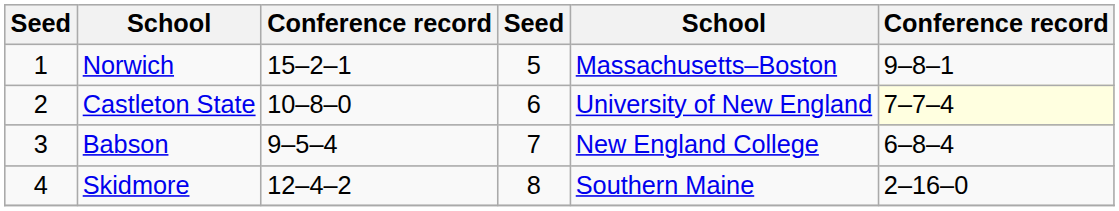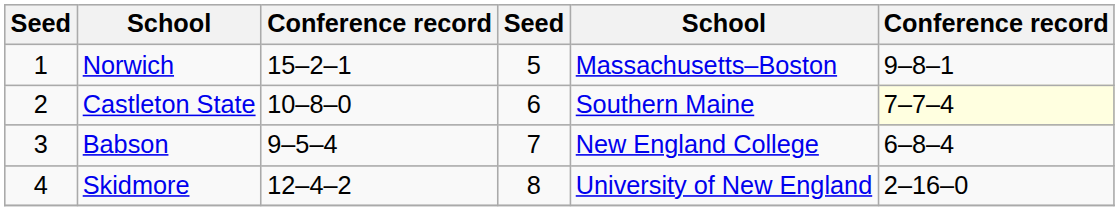Castleton State | column 5: University of New England -> Southern Maine
Skidmore | column 5: Southern Maine -> University of New England
